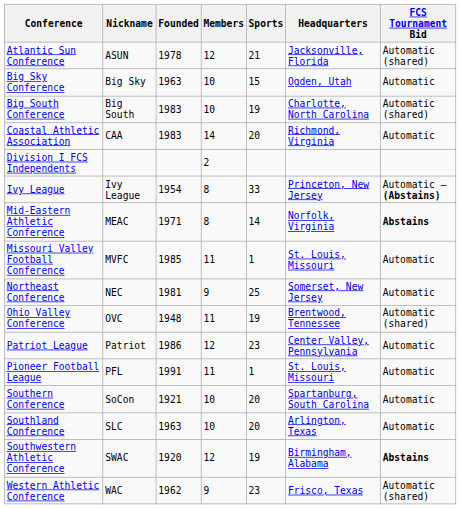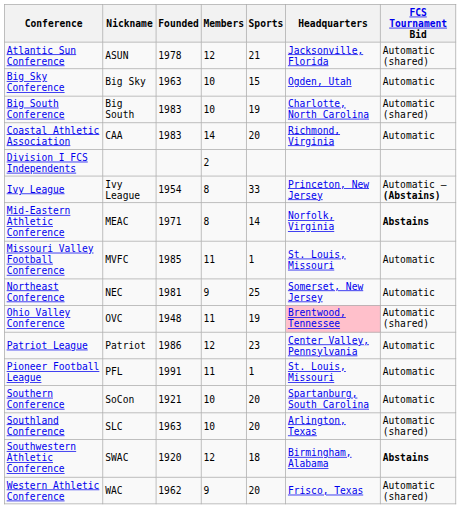Ohio Valley Conference | Headquarters: no background -> pink background
Southland Conference | FCS Tournament Bid: Automatic -> Automatic (shared)
Southwestern Athletic Conference | Sports: 19 -> 18
Western Athletic Conference | Sports: 23 -> 20
